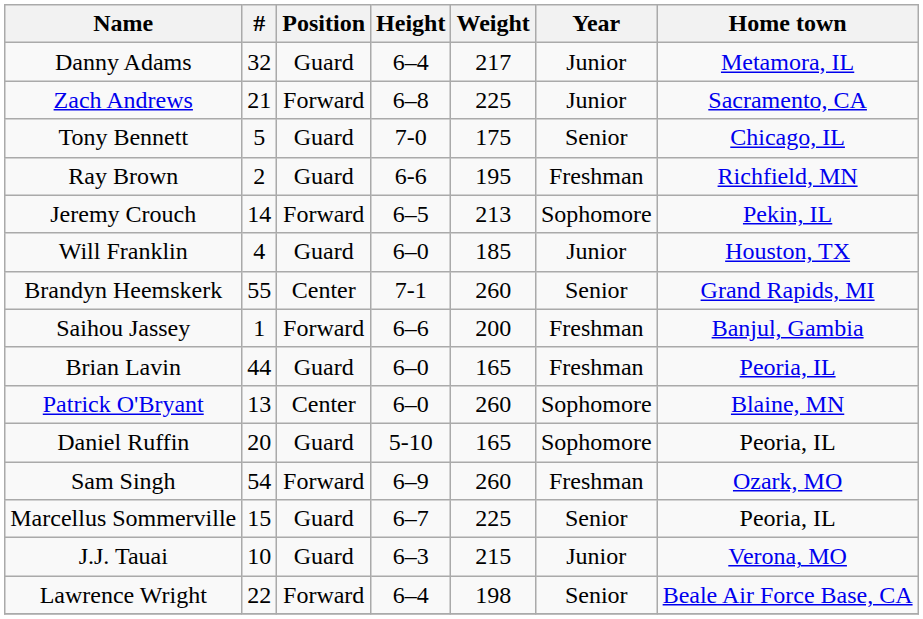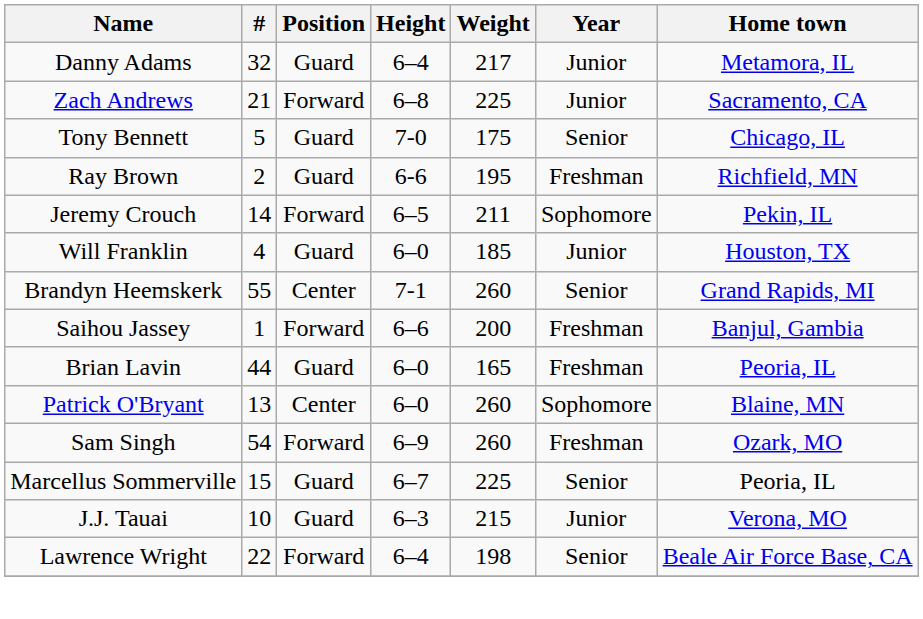Jeremy Crouch | Weight: 213 -> 211
- row: Daniel Ruffin | 20 | Guard | 5-10 | 165 | Sophomore | Peoria, IL
